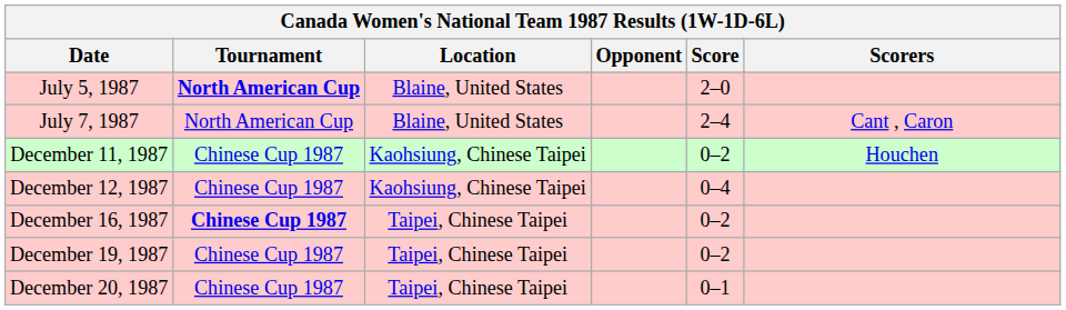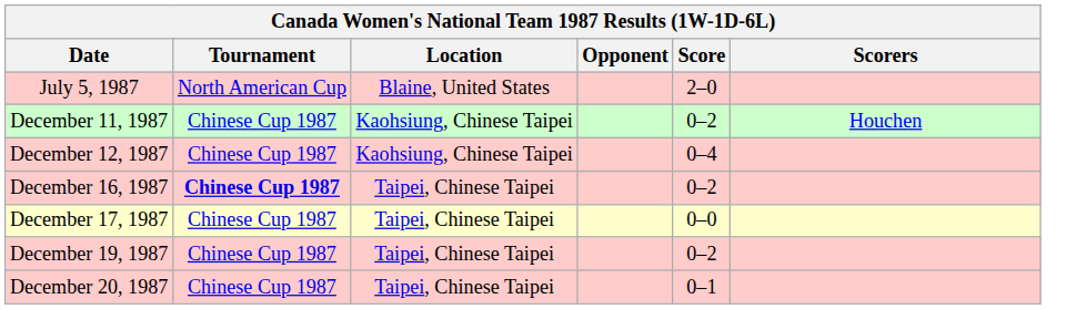July 5, 1987 | Tournament: bold -> normal
- row: July 7, 1987 | North American Cup | Blaine, United States | 2–4 | Cant , Caron
+ row: December 17, 1987 | Chinese Cup 1987 | Taipei, Chinese Taipei | 0–0
